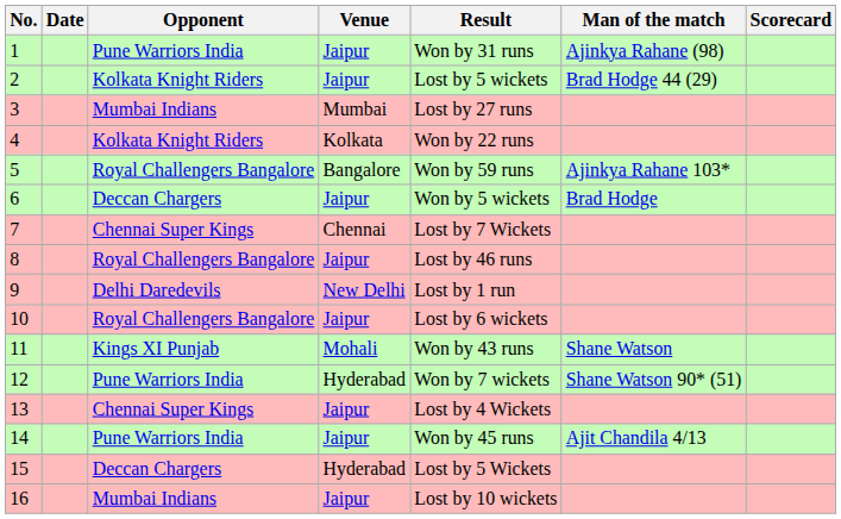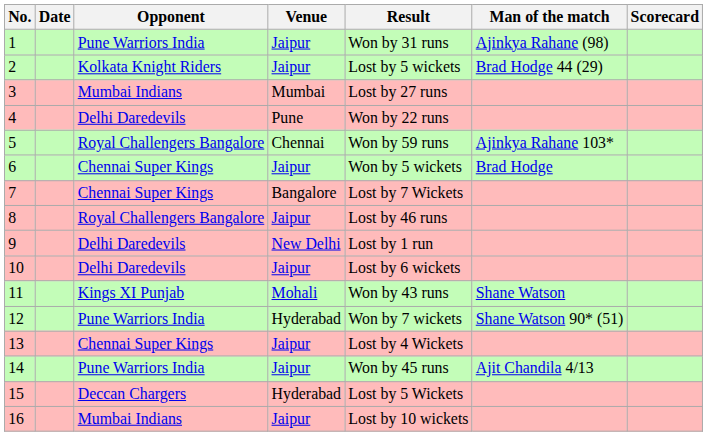4 | Opponent: Kolkata Knight Riders -> Delhi Daredevils
4 | Venue: Kolkata -> Pune
5 | Venue: Bangalore -> Chennai
6 | Opponent: Deccan Chargers -> Chennai Super Kings
7 | Venue: Chennai -> Bangalore
10 | Opponent: Royal Challengers Bangalore -> Delhi Daredevils
